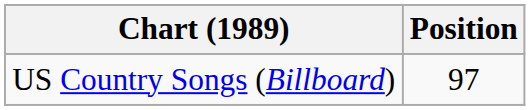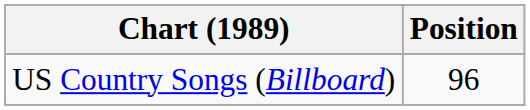US Country Songs (Billboard) | Position: 97 -> 96
